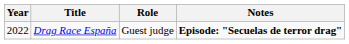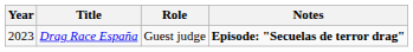Drag Race España | Year: 2022 -> 2023
